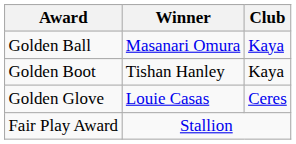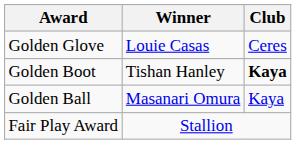rows swapped: Golden Ball <-> Golden Glove
Golden Boot | Club: normal -> bold
